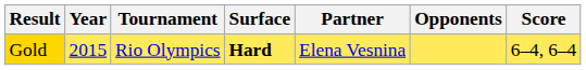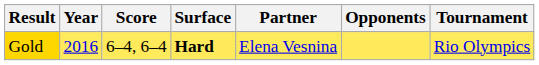columns swapped: Tournament <-> Score
Gold | Year: 2015 -> 2016
